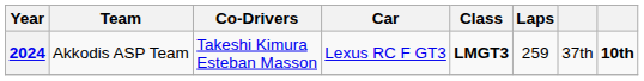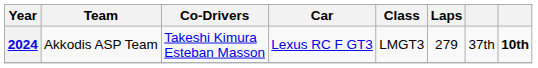2024 | Class: bold -> normal
2024 | Laps: 259 -> 279
